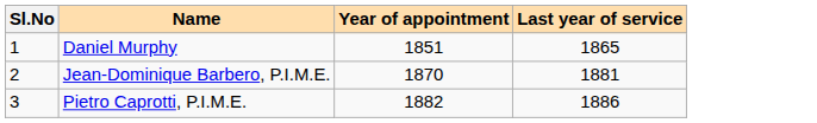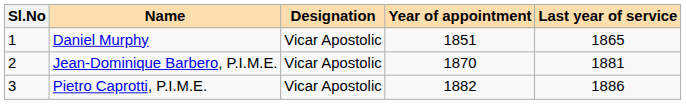+ column: Designation | Vicar Apostolic | Vicar Apostolic | Vicar Apostolic
